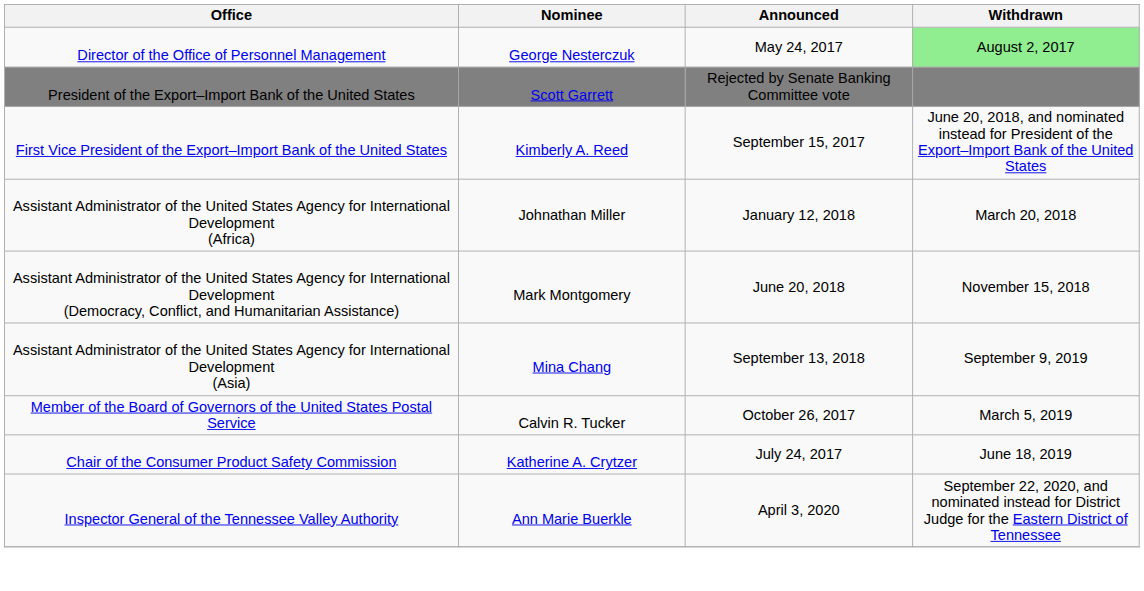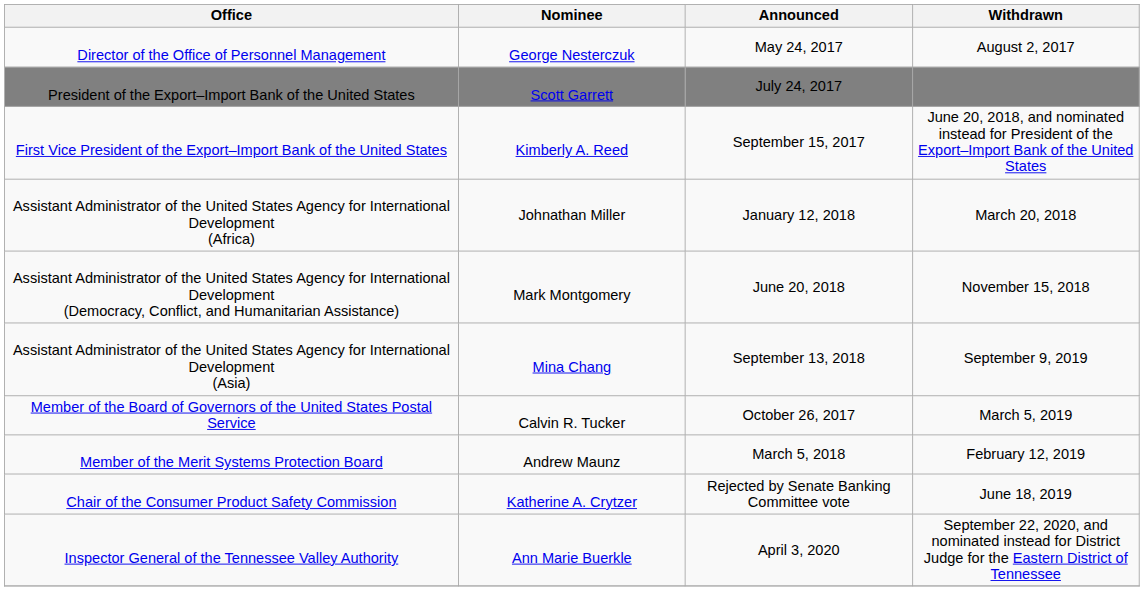Director of the Office of Personnel Management | Withdrawn: lightgreen background -> no background
President of the Export–Import Bank of the United States | Announced: Rejected by Senate Banking Committee vote -> July 24, 2017
+ row: Member of the Merit Systems Protection Board | Andrew Maunz | March 5, 2018 | February 12, 2019
Chair of the Consumer Product Safety Commission | Announced: July 24, 2017 -> Rejected by Senate Banking Committee vote
